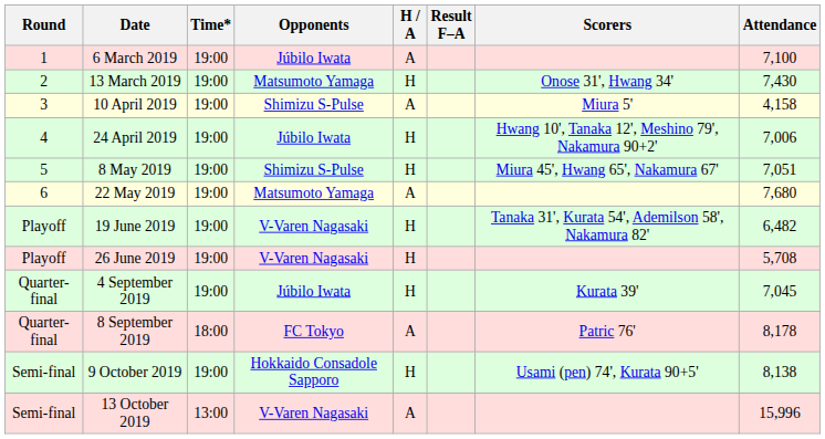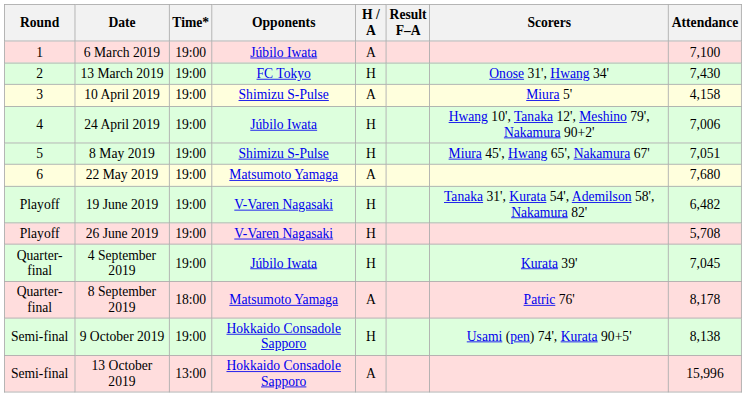13 March 2019 | Opponents: Matsumoto Yamaga -> FC Tokyo
8 September 2019 | Opponents: FC Tokyo -> Matsumoto Yamaga
13 October 2019 | Opponents: V-Varen Nagasaki -> Hokkaido Consadole Sapporo
